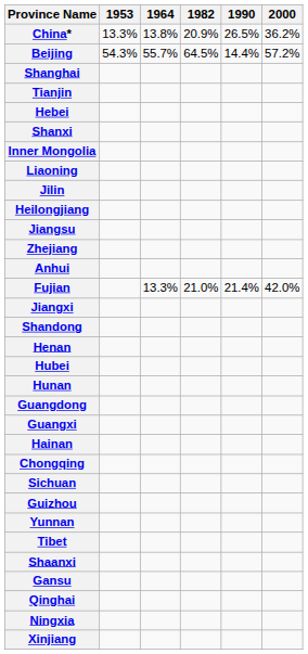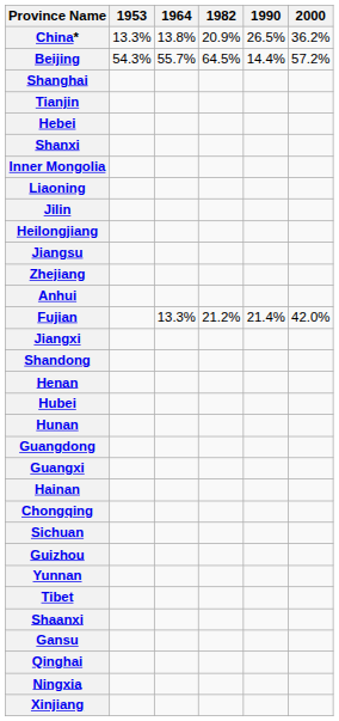Fujian | 1982: 21.0% -> 21.2%
